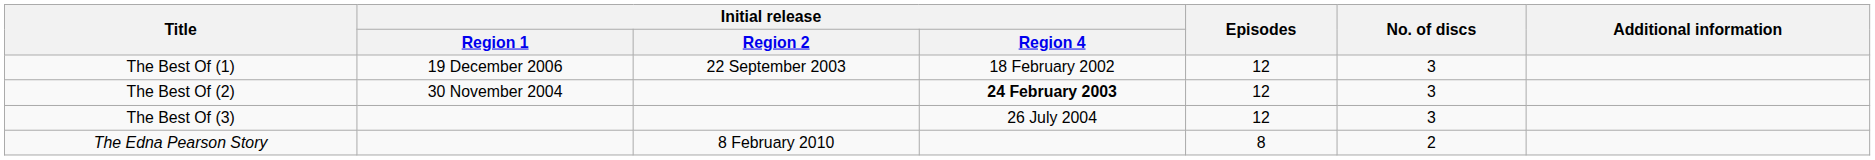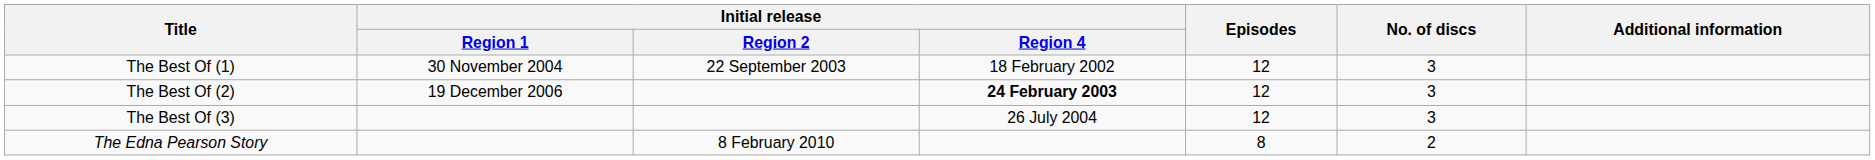The Best Of (1) | Initial release / Region 1: 19 December 2006 -> 30 November 2004
The Best Of (2) | Initial release / Region 1: 30 November 2004 -> 19 December 2006
